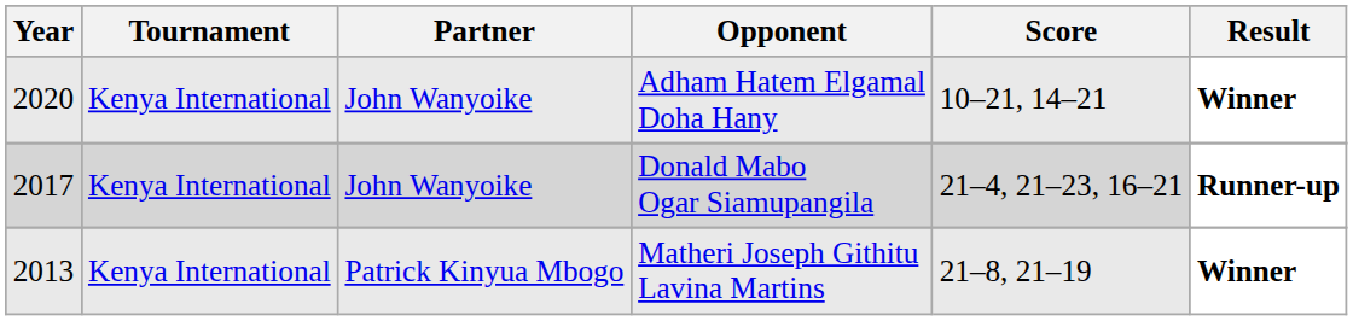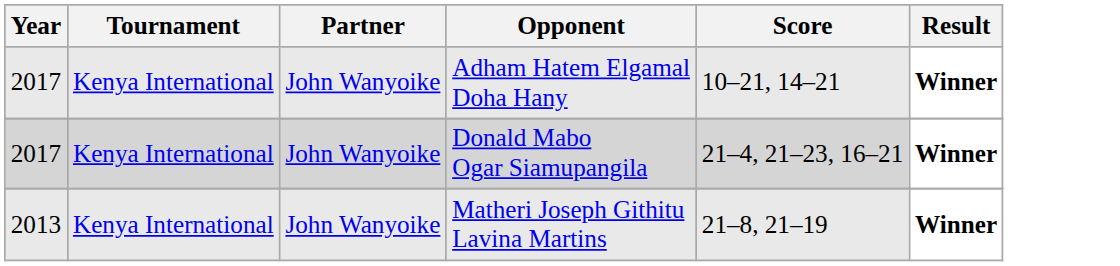Adham Hatem Elgamal Doha Hany | Year: 2020 -> 2017
Donald Mabo Ogar Siamupangila | Result: Runner-up -> Winner
Matheri Joseph Githitu Lavina Martins | Partner: Patrick Kinyua Mbogo -> John Wanyoike
